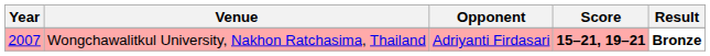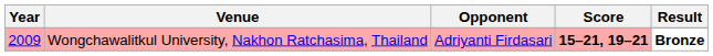Wongchawalitkul University, Nakhon Ratchasima, Thailand | Year: 2007 -> 2009
